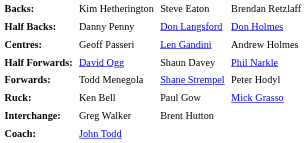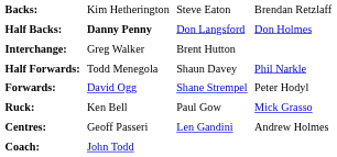Half Backs: | column 2: normal -> bold
rows swapped: Centres: <-> Interchange:
Half Forwards: | column 2: David Ogg -> Todd Menegola
Forwards: | column 2: Todd Menegola -> David Ogg
